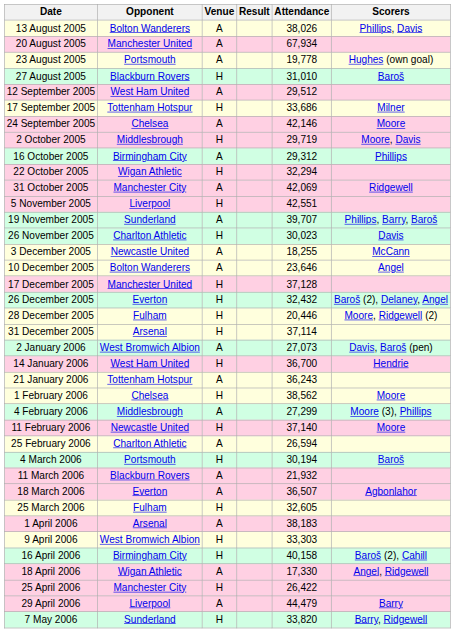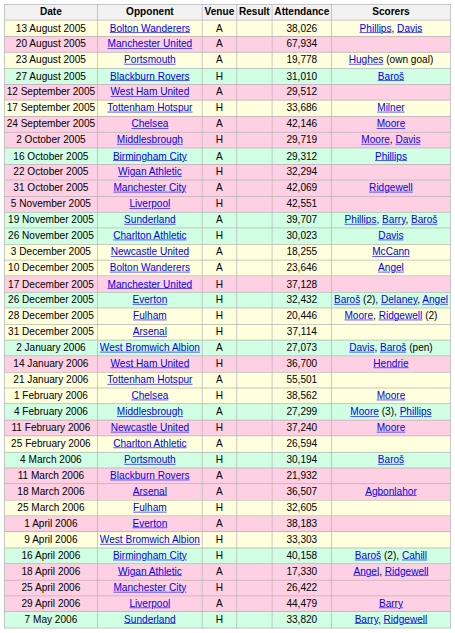21 January 2006 | Attendance: 36,243 -> 55,501
11 February 2006 | Attendance: 37,140 -> 37,240
18 March 2006 | Opponent: Everton -> Arsenal
1 April 2006 | Opponent: Arsenal -> Everton
